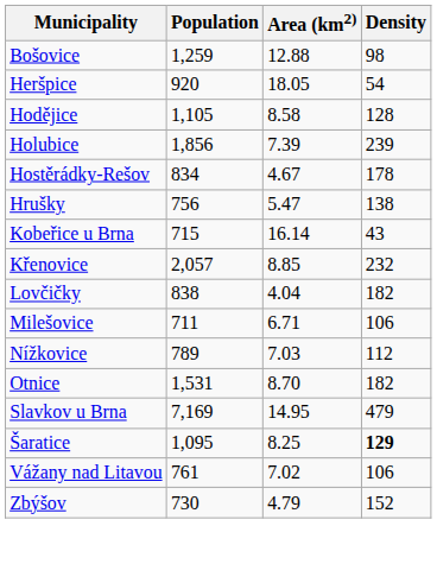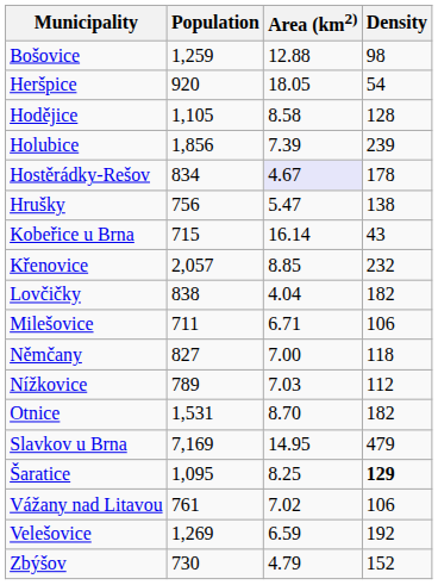Hostěrádky-Rešov | Area (km2): no background -> lavender background
+ row: Němčany | 827 | 7.00 | 118
+ row: Velešovice | 1,269 | 6.59 | 192
